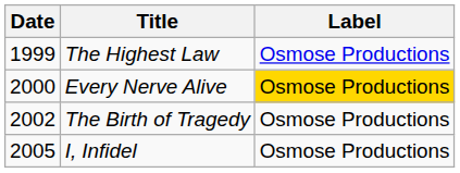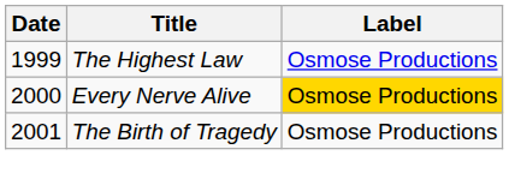The Birth of Tragedy | Date: 2002 -> 2001
- row: 2005 | I, Infidel | Osmose Productions
